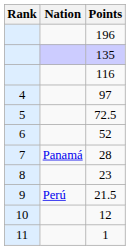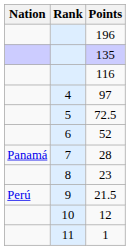columns swapped: Rank <-> Nation
